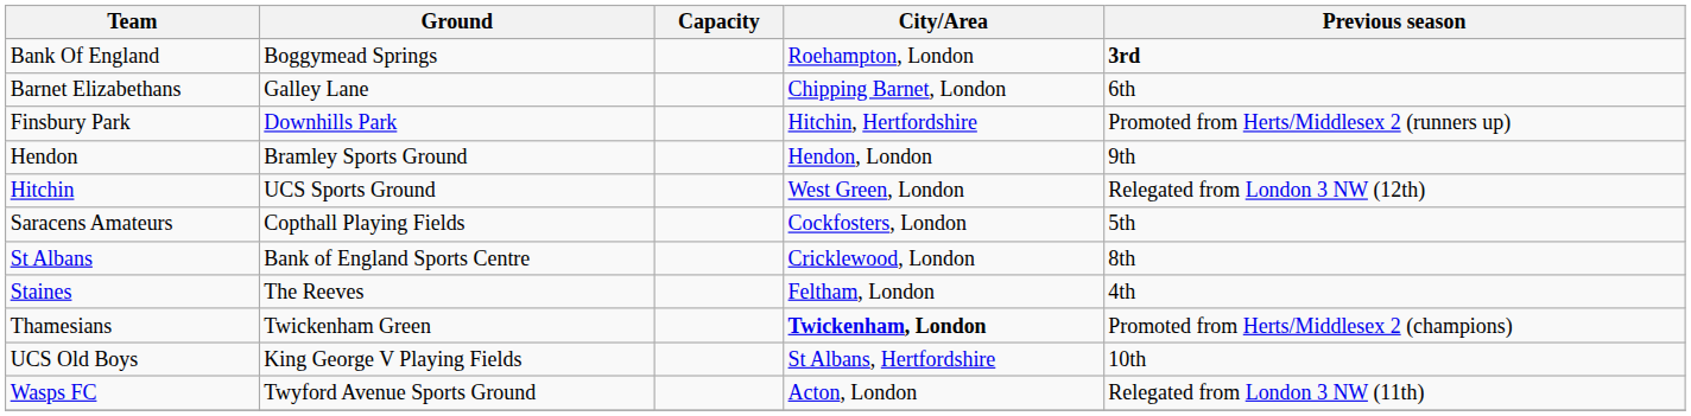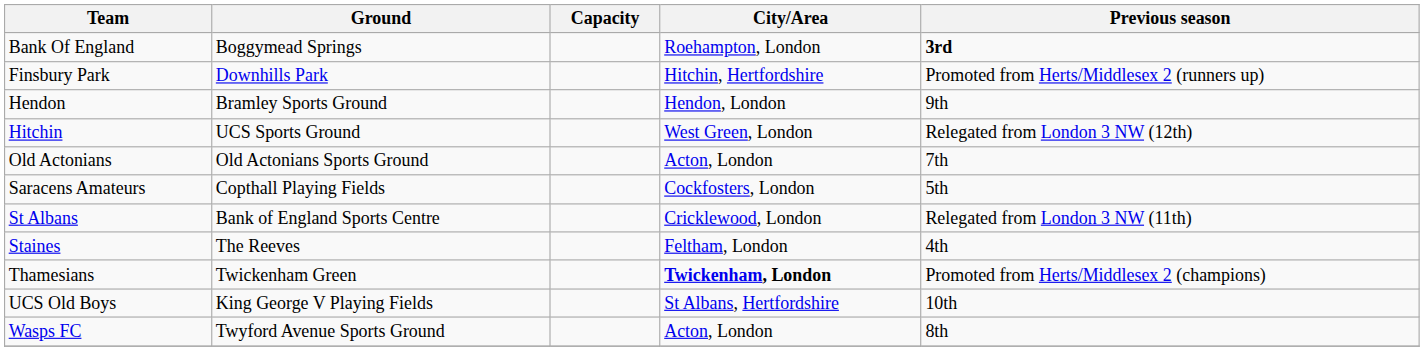- row: Barnet Elizabethans | Galley Lane | Chipping Barnet, London | 6th
+ row: Old Actonians | Old Actonians Sports Ground | Acton, London | 7th
St Albans | Previous season: 8th -> Relegated from London 3 NW (11th)
Wasps FC | Previous season: Relegated from London 3 NW (11th) -> 8th
